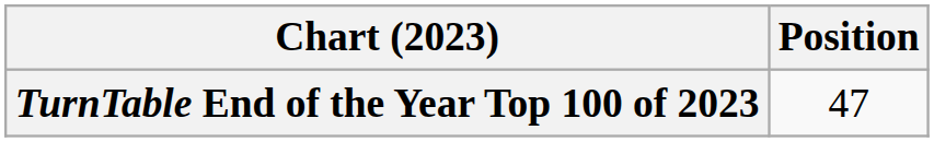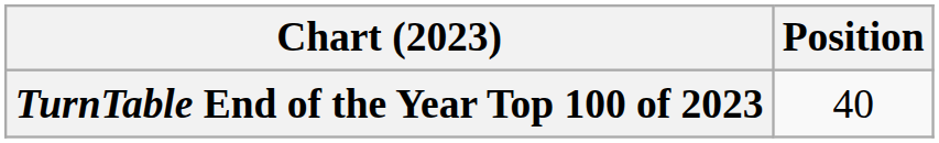TurnTable End of the Year Top 100 of 2023 | Position: 47 -> 40
